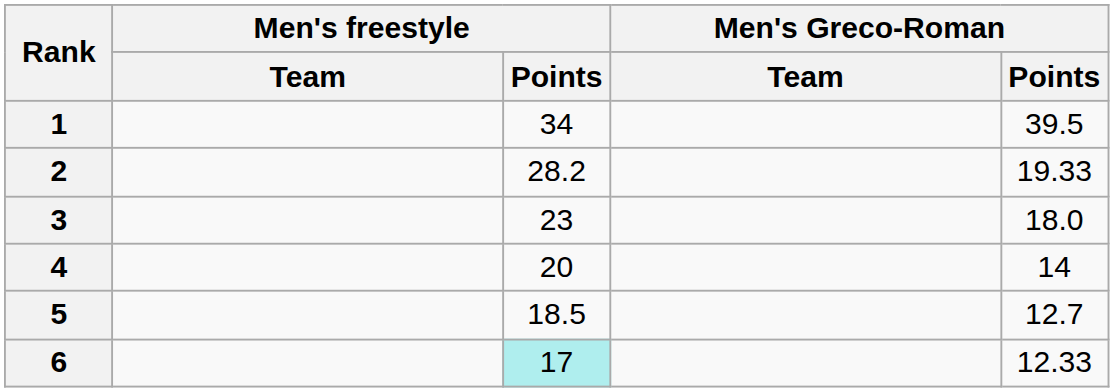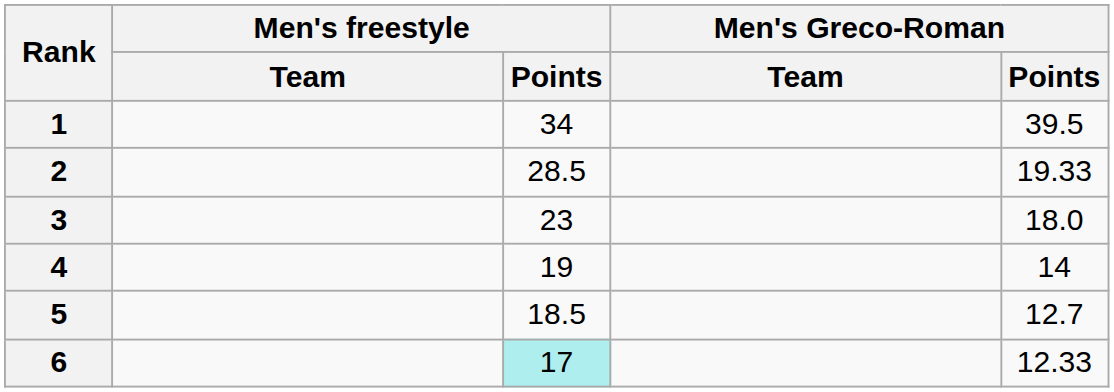2 | Men's freestyle / Points: 28.2 -> 28.5
4 | Men's freestyle / Points: 20 -> 19
